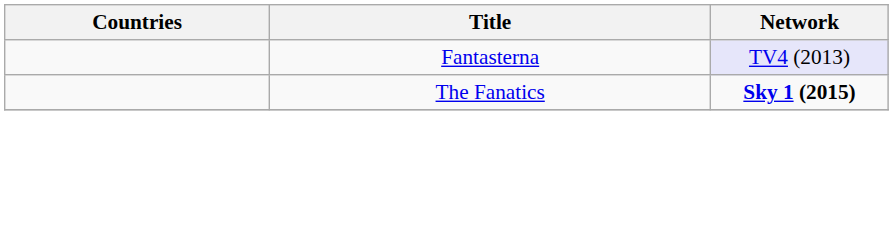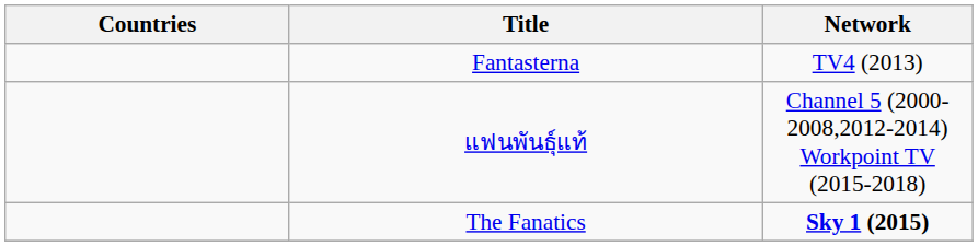Fantasterna | Network: lavender background -> no background
+ row: แฟนพันธุ์แท้ | Channel 5 (2000-2008,2012-2014) Workpoint TV (2015-2018)
